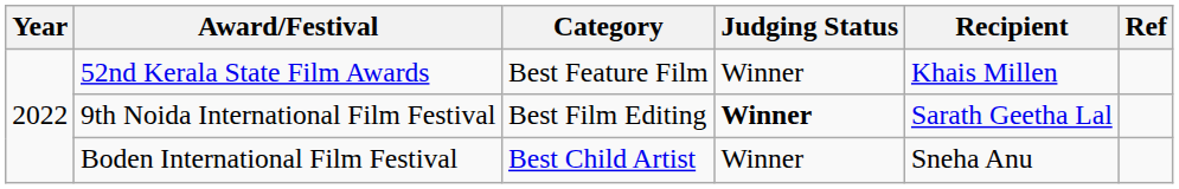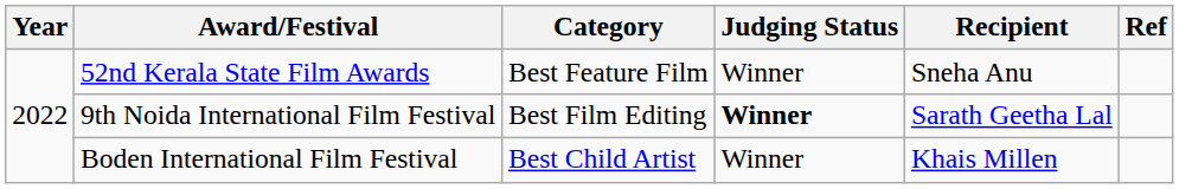52nd Kerala State Film Awards | Recipient: Khais Millen -> Sneha Anu
Boden International Film Festival | Recipient: Sneha Anu -> Khais Millen
